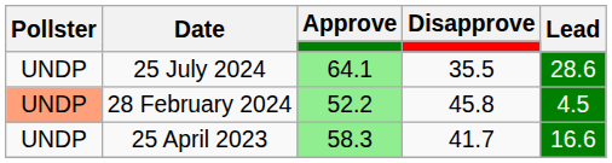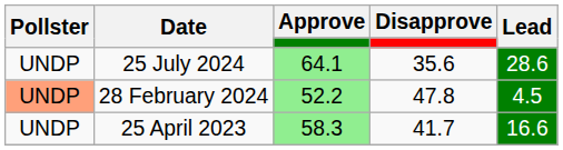25 July 2024 | Disapprove: 35.5 -> 35.6
28 February 2024 | Disapprove: 45.8 -> 47.8
